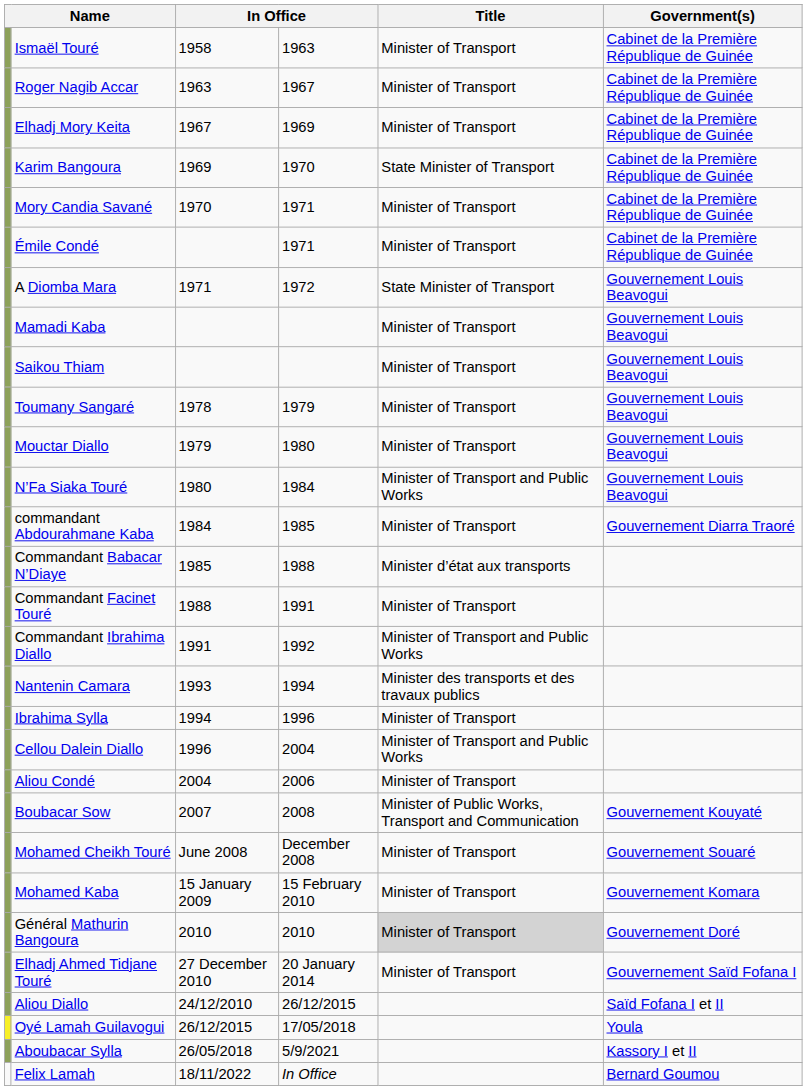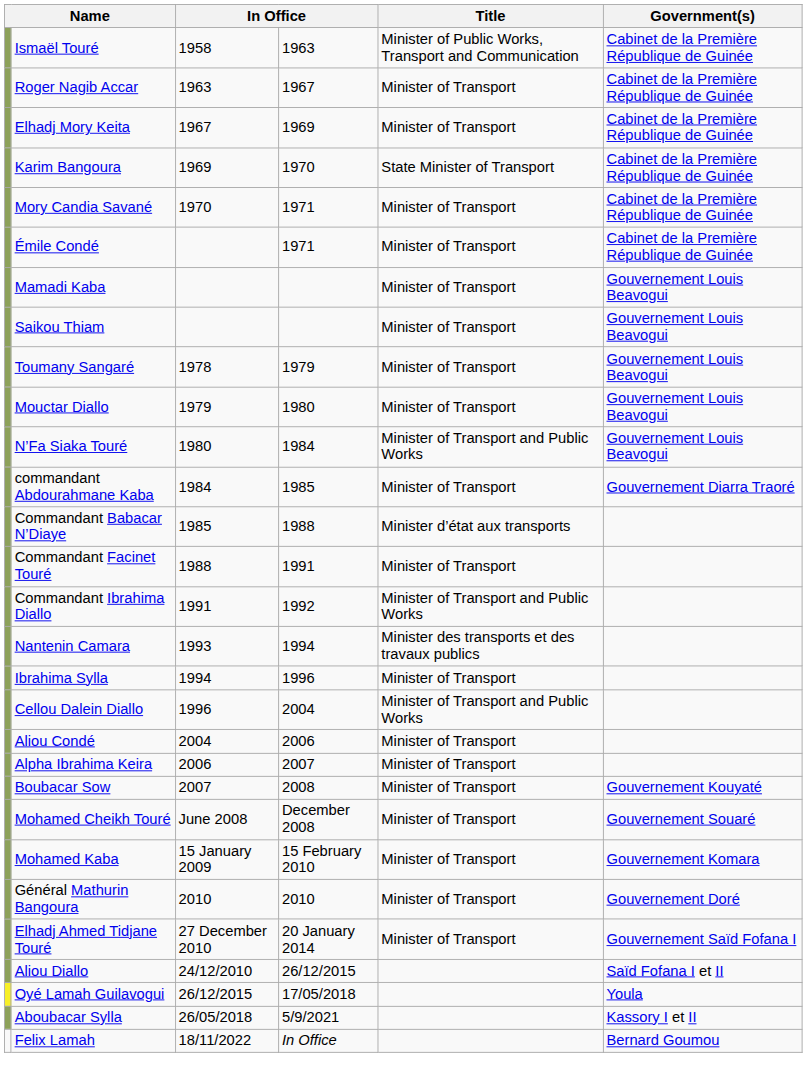Ismaël Touré | Title: Minister of Transport -> Minister of Public Works, Transport and Communication
- row: A Diomba Mara | 1971 | 1972 | State Minister of Transport | Gouvernement Louis Beavogui
+ row: Alpha Ibrahima Keira | 2006 | 2007 | Minister of Transport
Boubacar Sow | Title: Minister of Public Works, Transport and Communication -> Minister of Transport
Général Mathurin Bangoura | Title: lightgrey background -> no background
